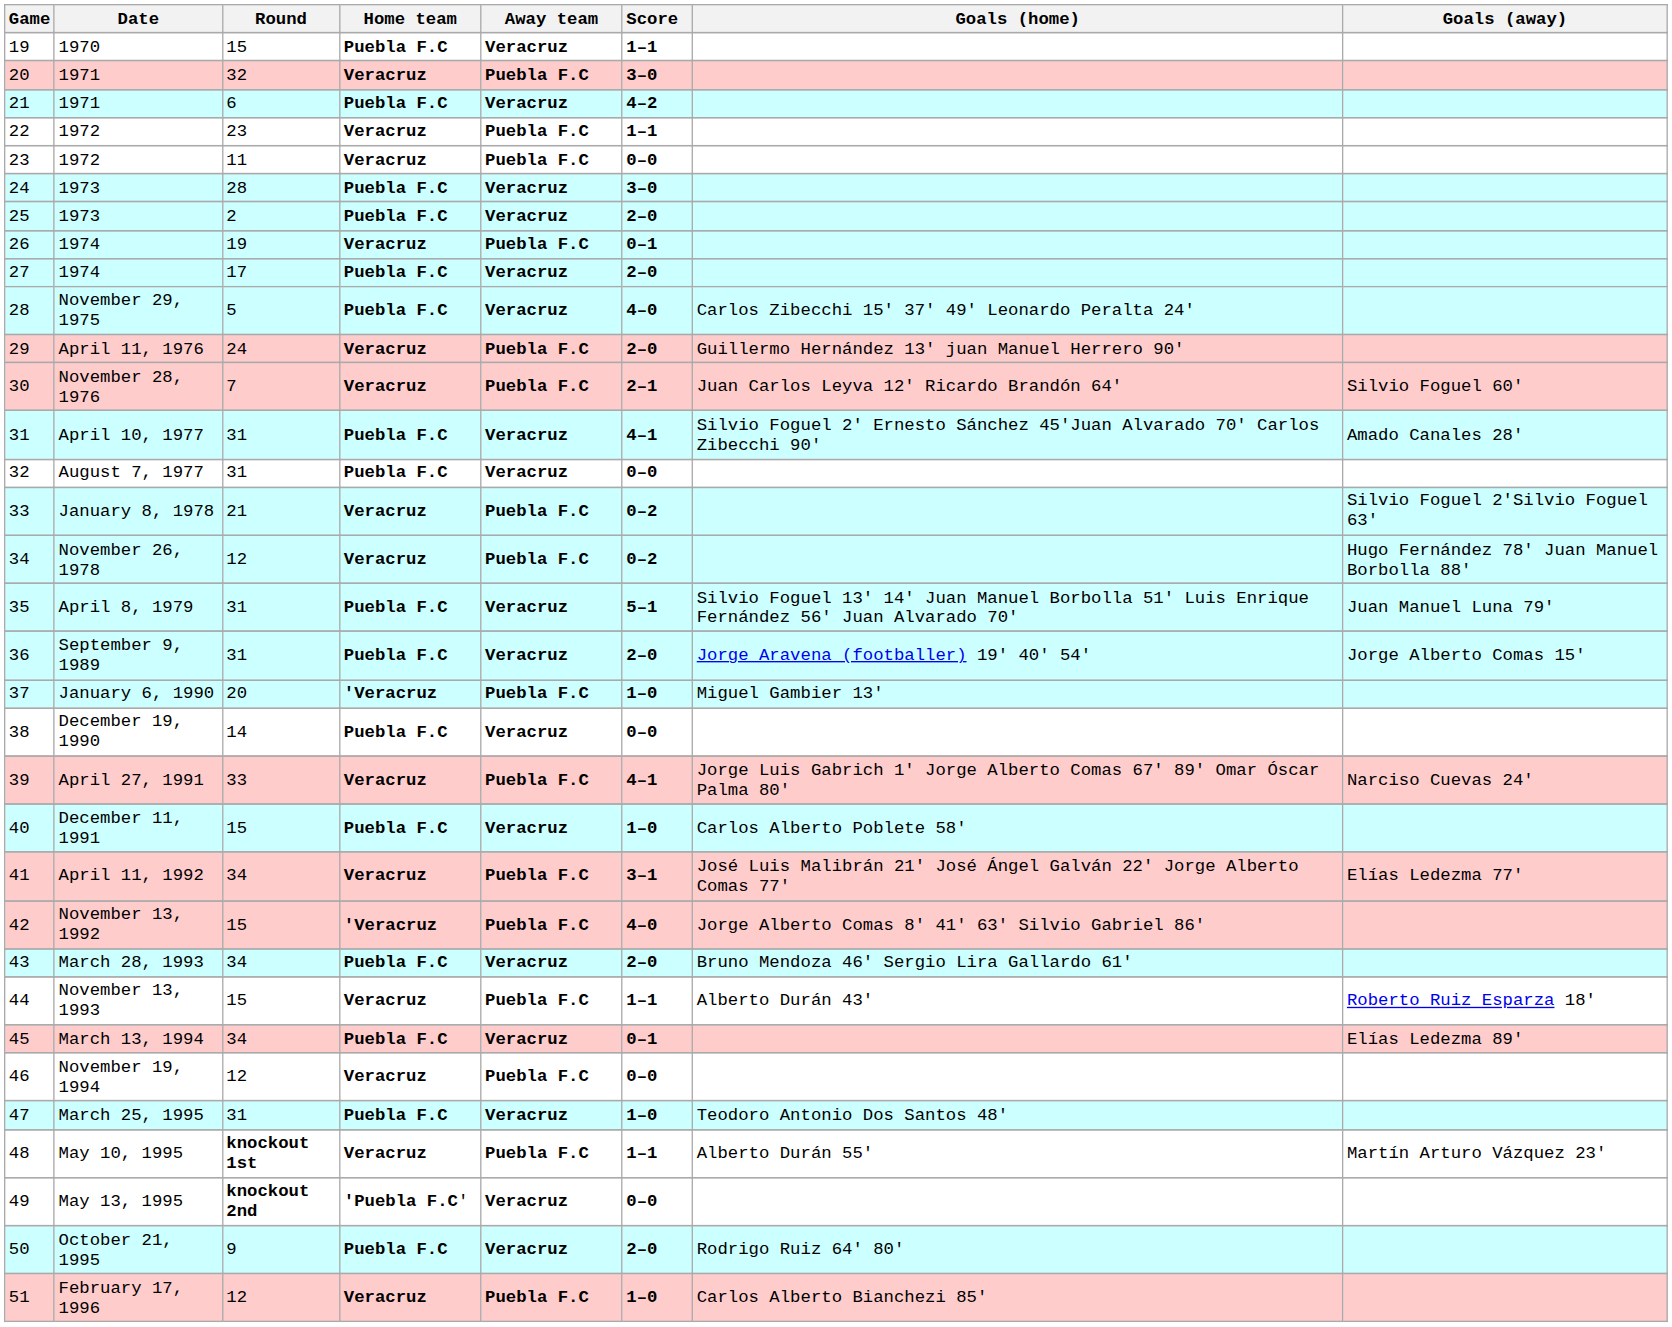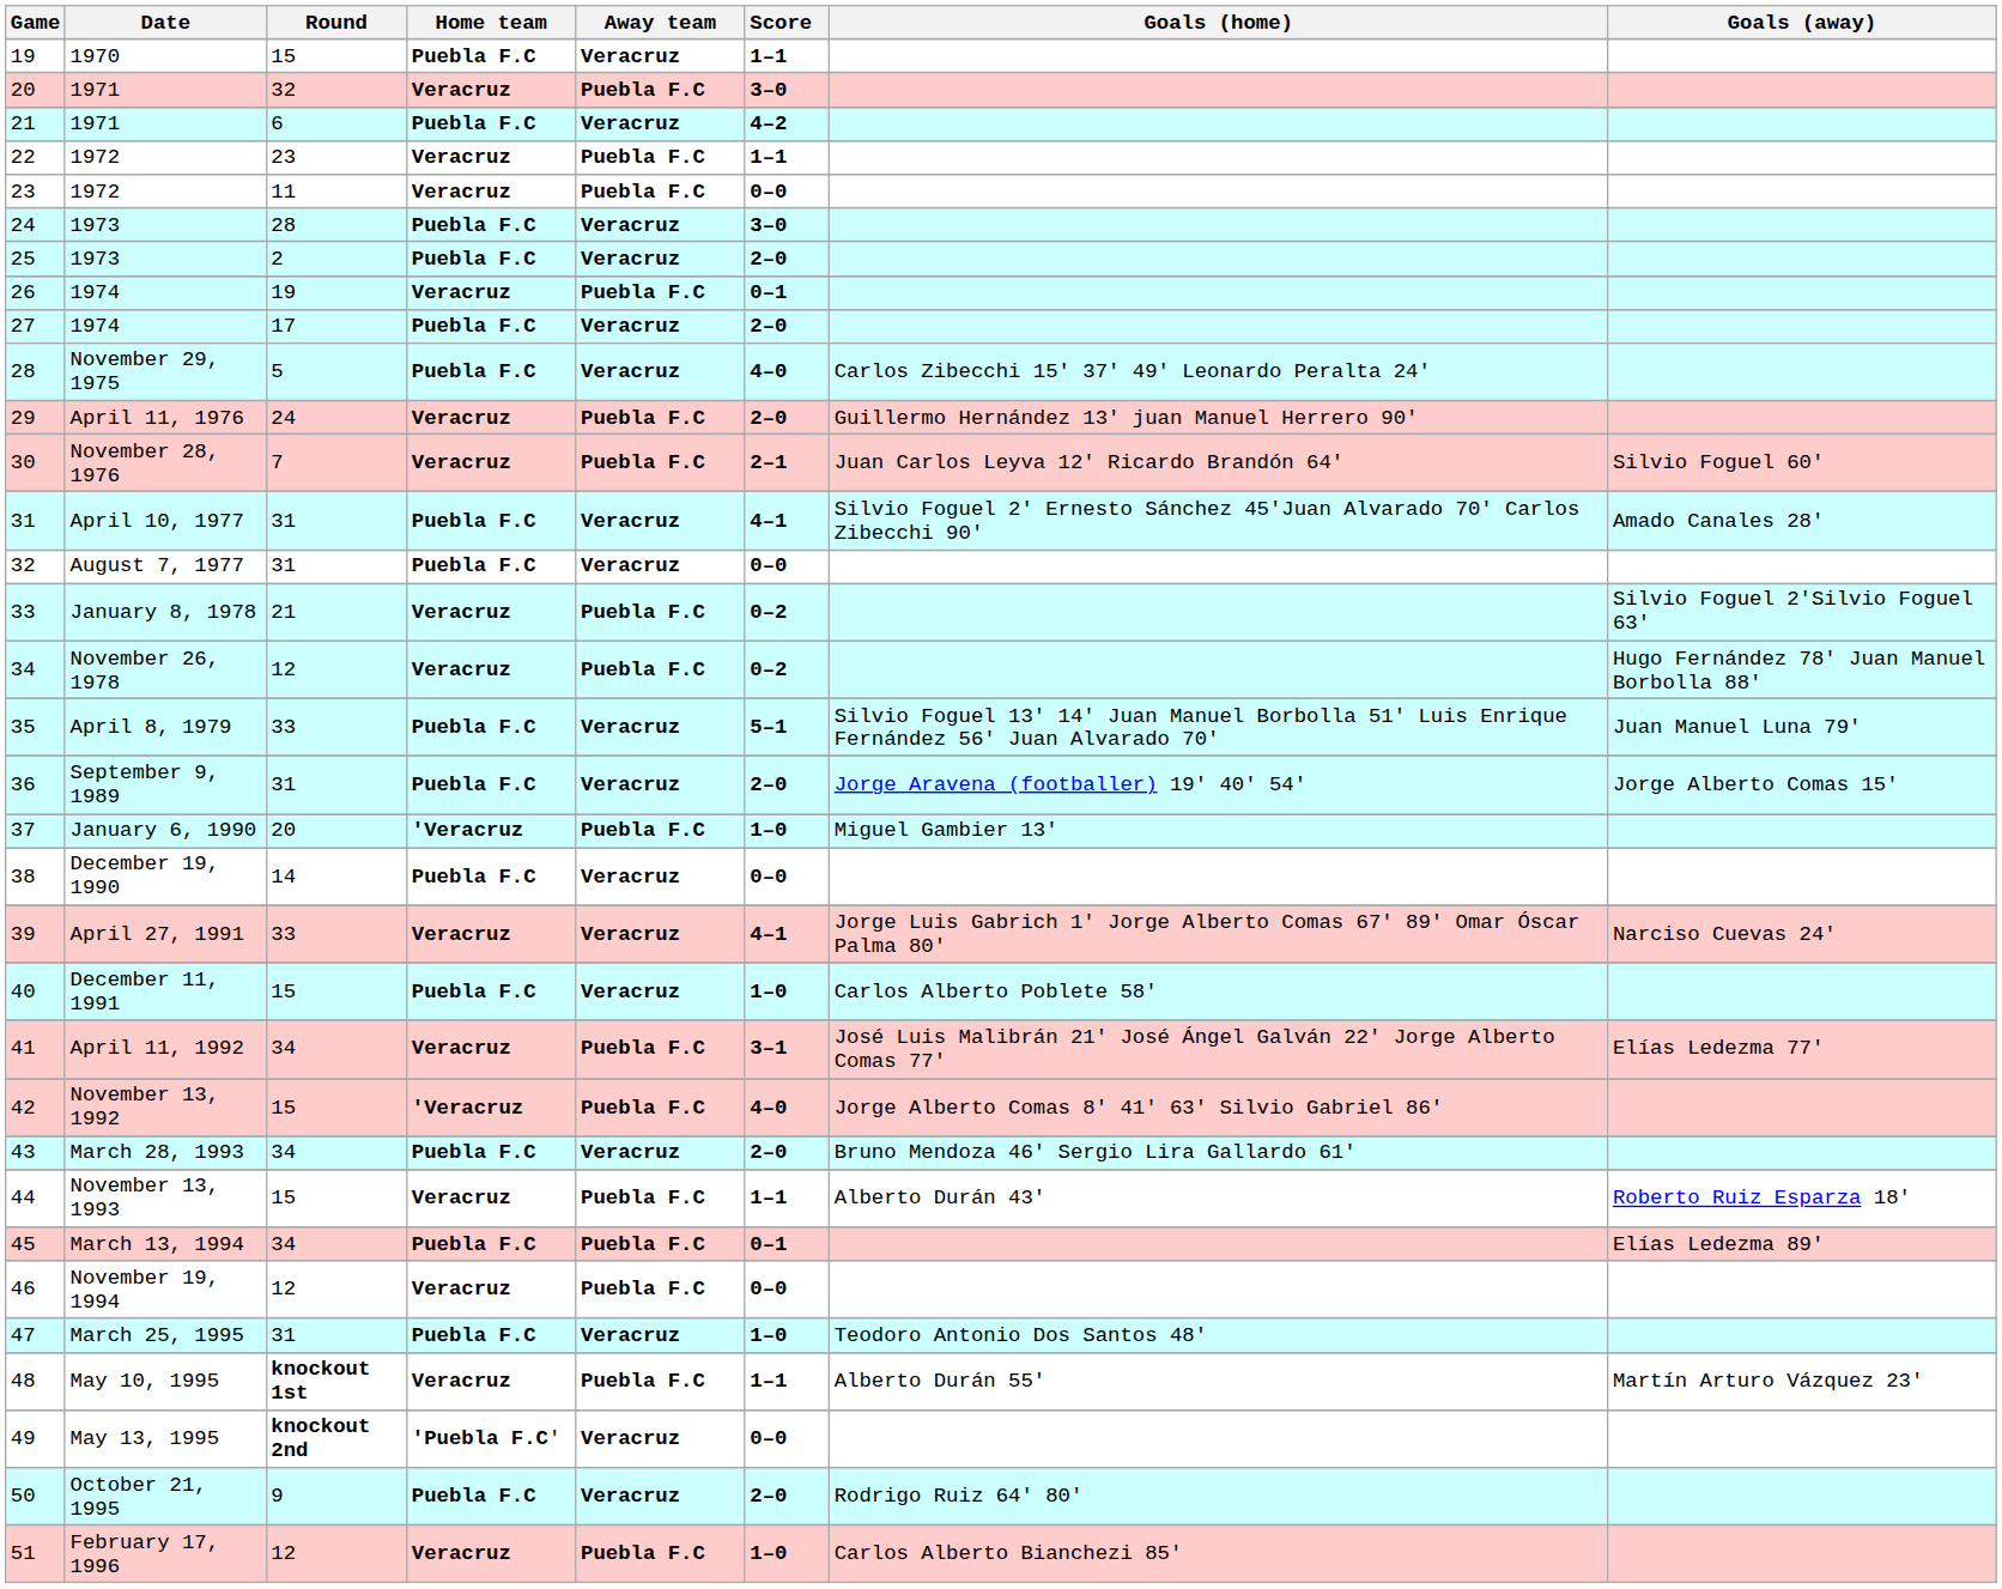35 | Round: 31 -> 33
39 | Away team: Puebla F.C -> Veracruz
45 | Away team: Veracruz -> Puebla F.C
